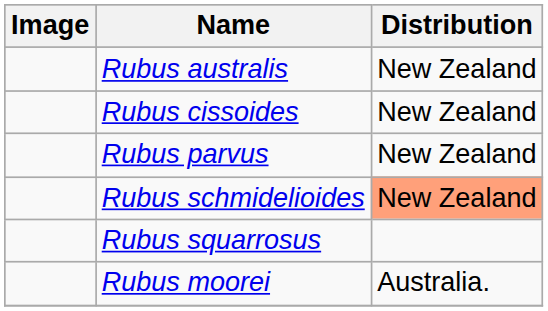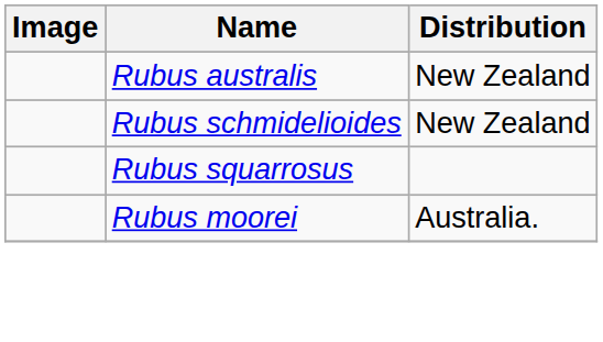- row: Rubus cissoides | New Zealand
- row: Rubus parvus | New Zealand
Rubus schmidelioides | Distribution: lightsalmon background -> no background
